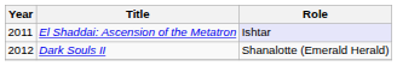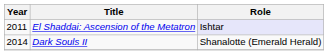Dark Souls II | Year: 2012 -> 2014
